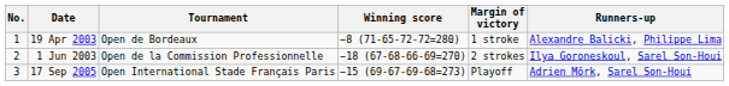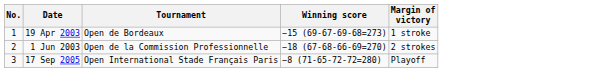- column: Runners-up | Alexandre Balicki, Philippe Lima | Ilya Goroneskoul, Sarel Son-Houi | Adrien Mörk, Sarel Son-Houi
19 Apr 2003 | Winning score: −8 (71-65-72-72=280) -> −15 (69-67-69-68=273)
17 Sep 2005 | Winning score: −15 (69-67-69-68=273) -> −8 (71-65-72-72=280)
